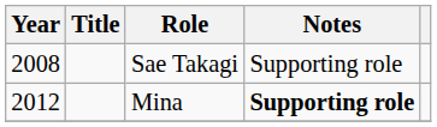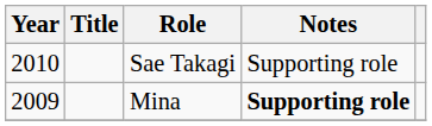Sae Takagi | Year: 2008 -> 2010
Mina | Year: 2012 -> 2009
